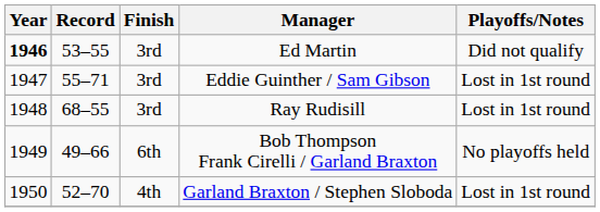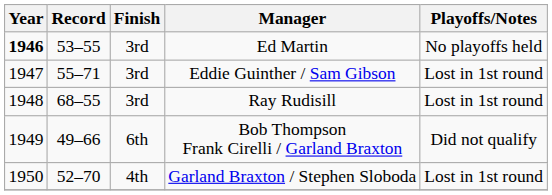Ed Martin | Playoffs/Notes: Did not qualify -> No playoffs held
Bob Thompson Frank Cirelli / Garland Braxton | Playoffs/Notes: No playoffs held -> Did not qualify
